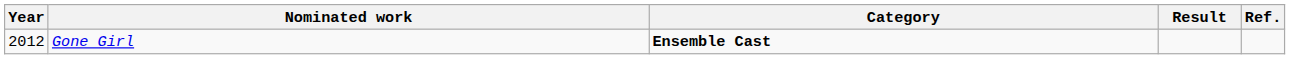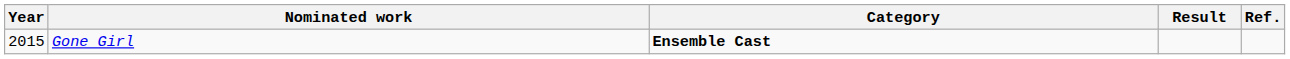Gone Girl | Year: 2012 -> 2015
